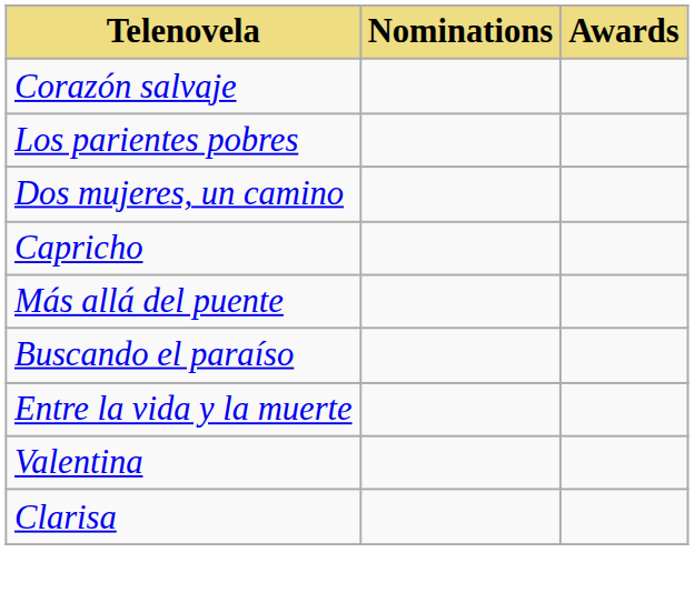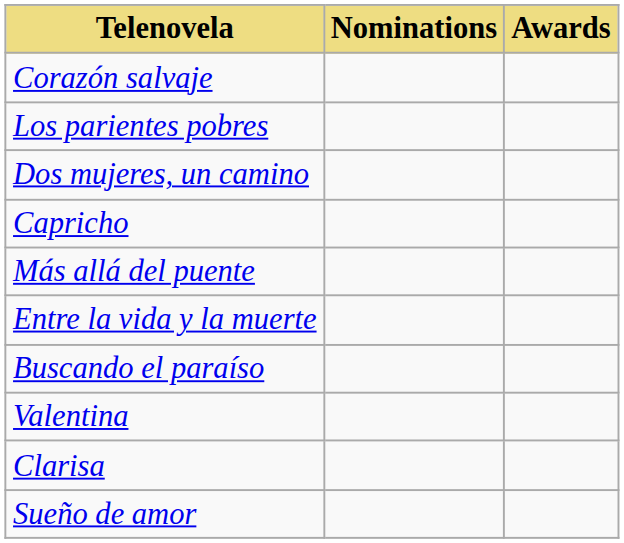rows swapped: Entre la vida y la muerte <-> Buscando el paraíso
+ row: Sueño de amor
